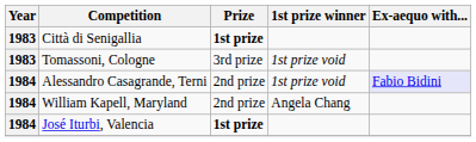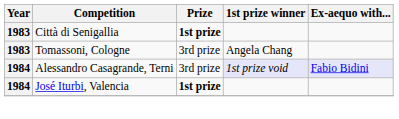Tomassoni, Cologne | 1st prize winner: 1st prize void -> Angela Chang
Alessandro Casagrande, Terni | Prize: 2nd prize -> 3rd prize
Alessandro Casagrande, Terni | 1st prize winner: no background -> lavender background
- row: 1984 | William Kapell, Maryland | 2nd prize | Angela Chang
